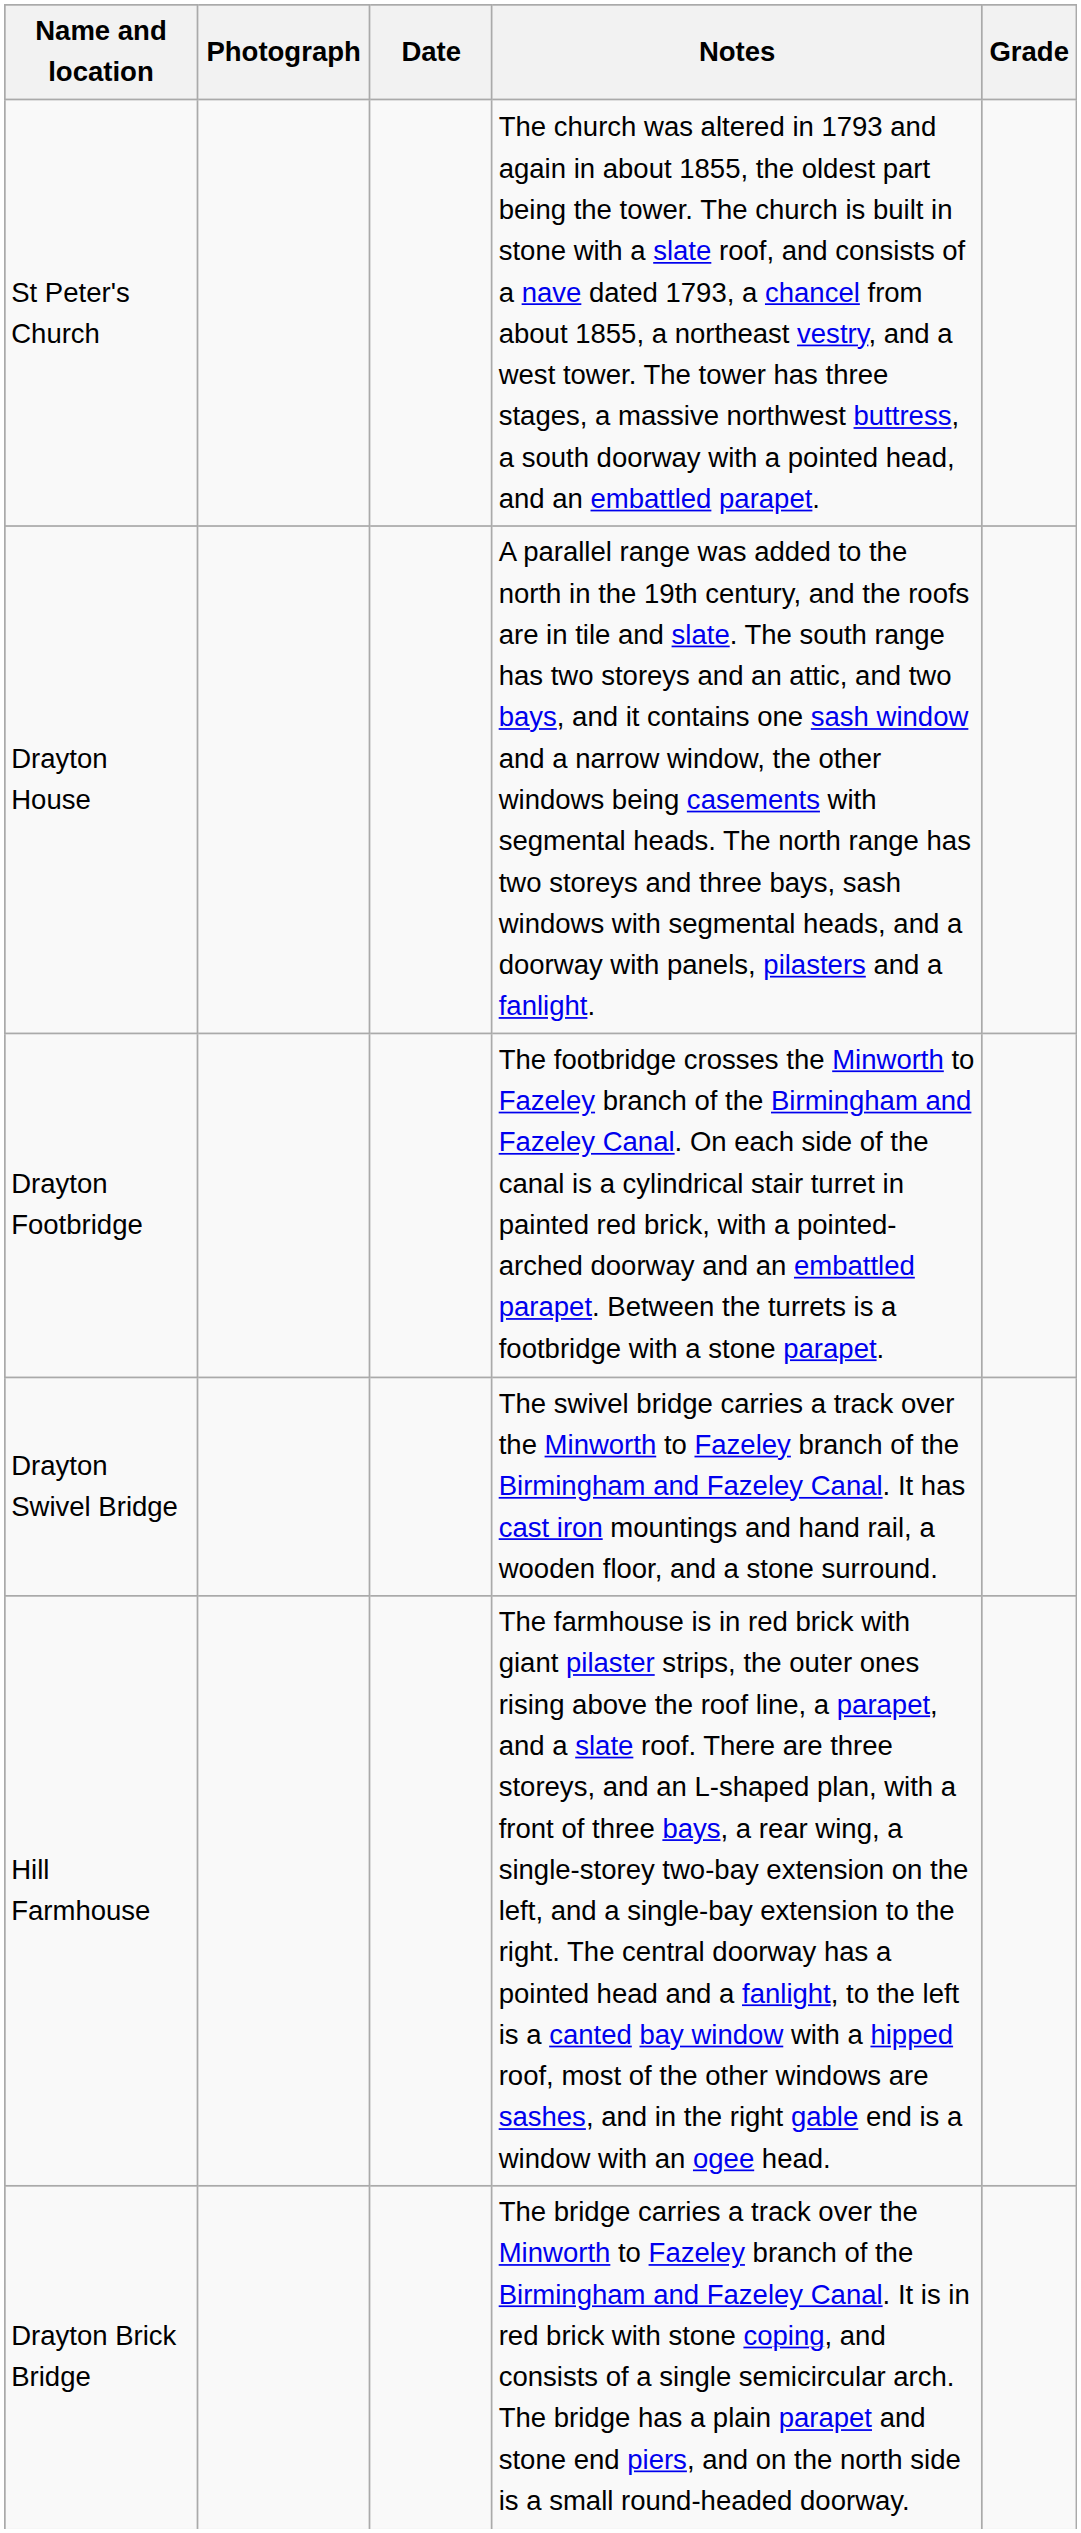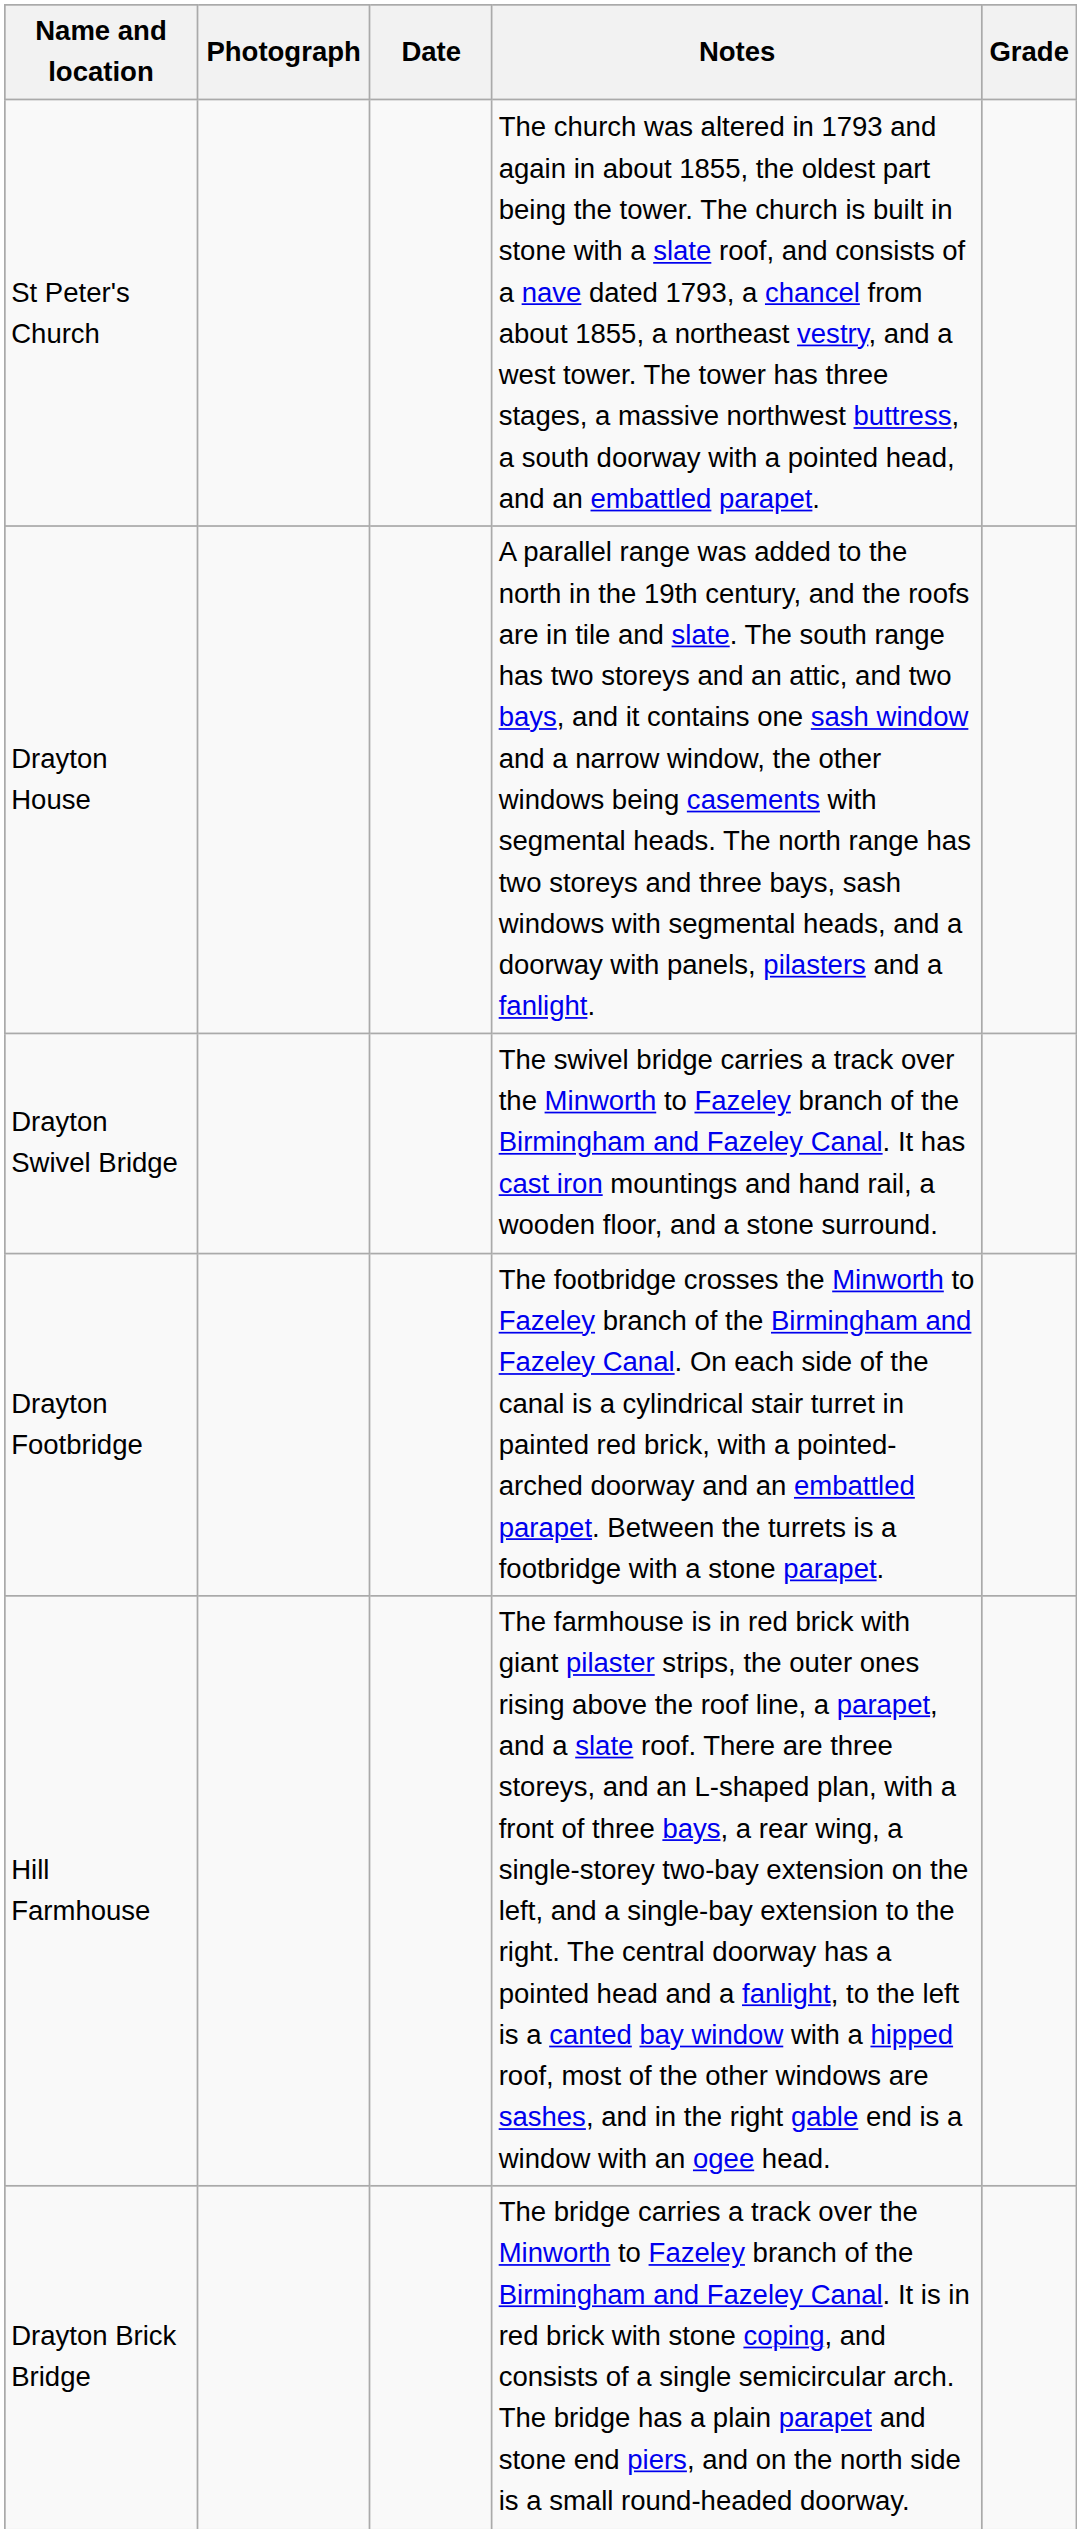rows swapped: Drayton Footbridge <-> Drayton Swivel Bridge
